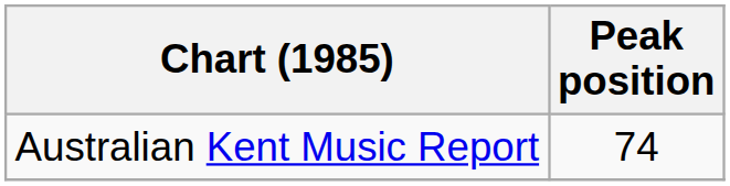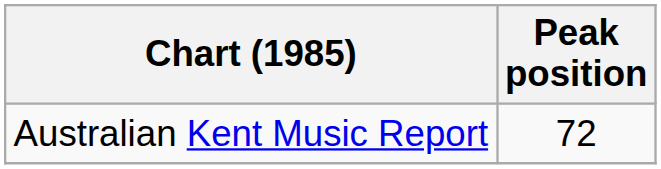Australian Kent Music Report | Peak position: 74 -> 72
